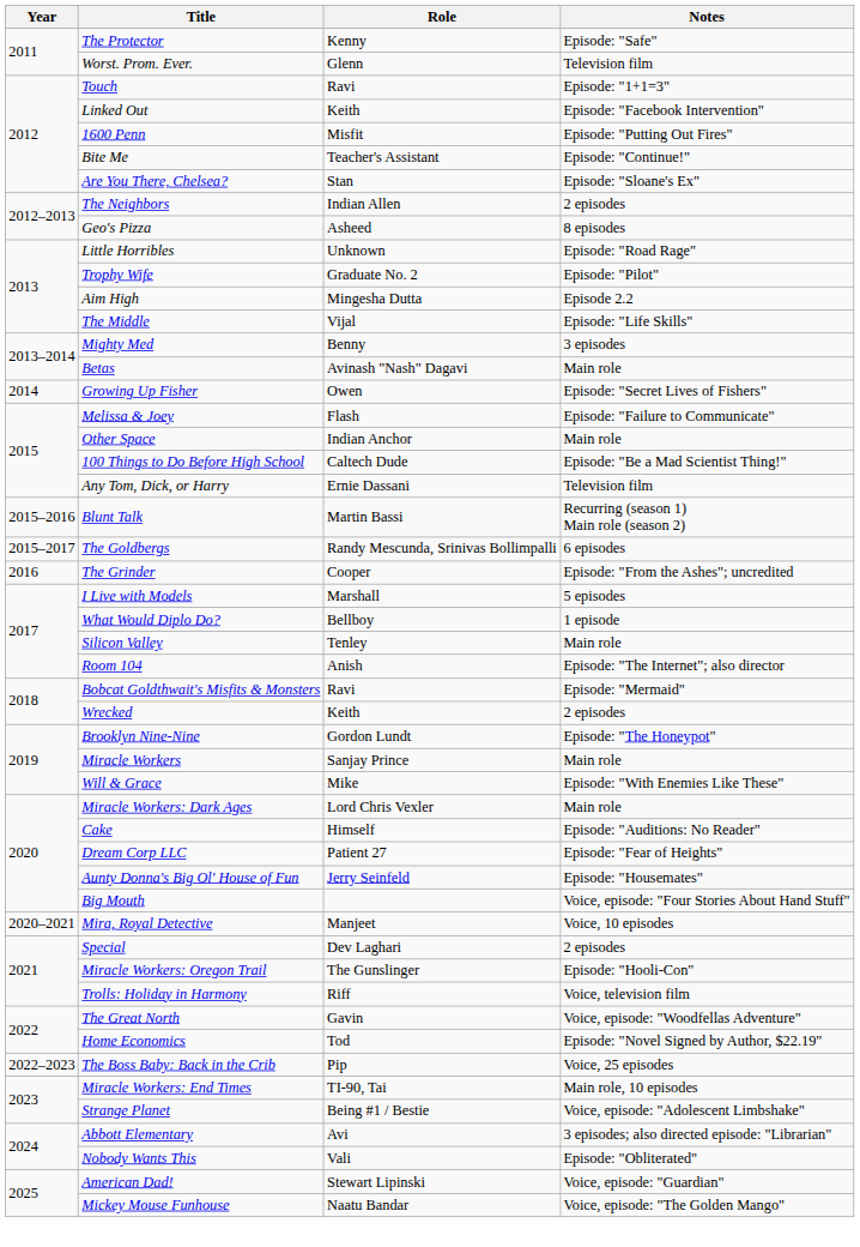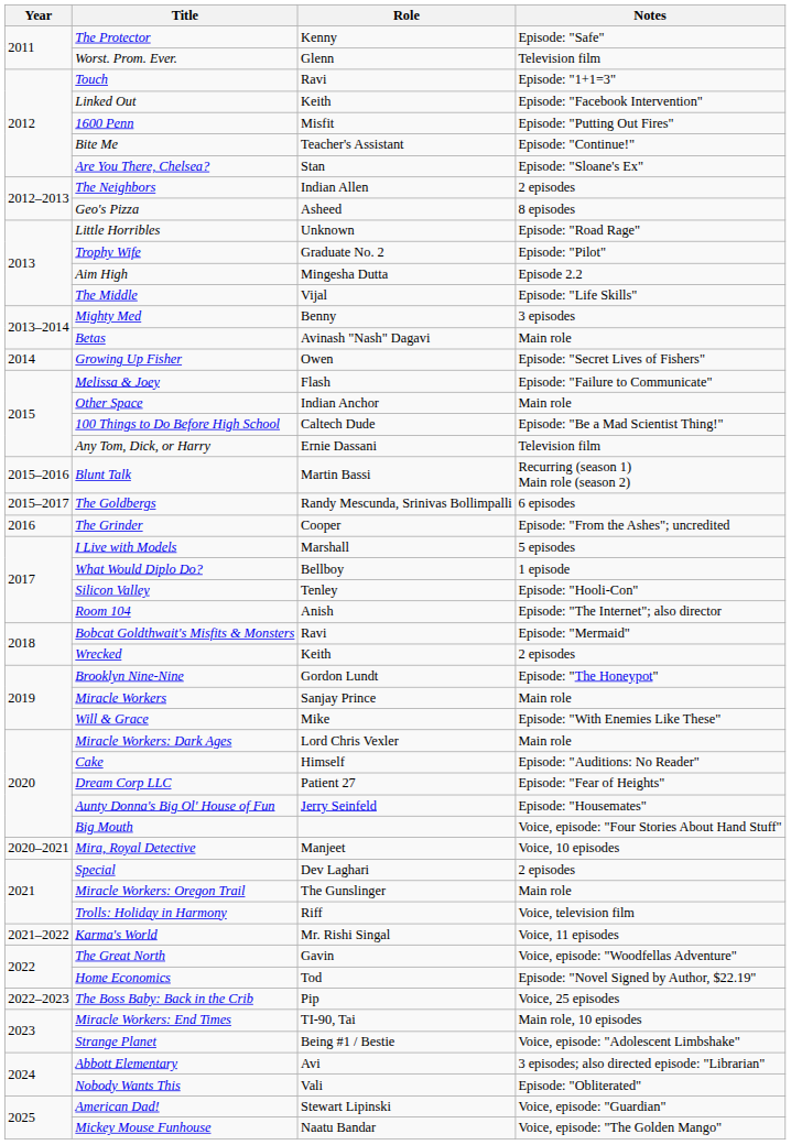Silicon Valley | Notes: Main role -> Episode: "Hooli-Con"
Miracle Workers: Oregon Trail | Notes: Episode: "Hooli-Con" -> Main role
+ row: 2021–2022 | Karma's World | Mr. Rishi Singal | Voice, 11 episodes
